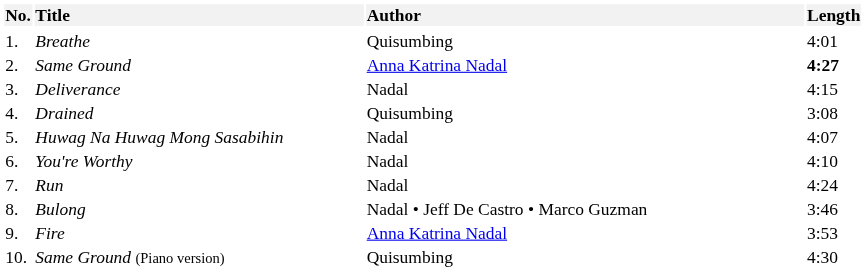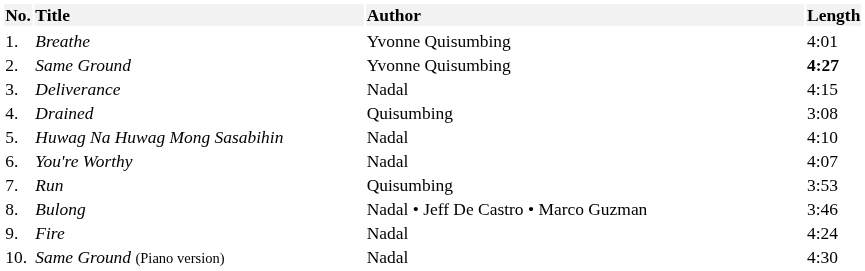Breathe | Author: Quisumbing -> Yvonne Quisumbing
Same Ground | Author: Anna Katrina Nadal -> Yvonne Quisumbing
Huwag Na Huwag Mong Sasabihin | Length: 4:07 -> 4:10
You're Worthy | Length: 4:10 -> 4:07
Run | Author: Nadal -> Quisumbing
Run | Length: 4:24 -> 3:53
Fire | Author: Anna Katrina Nadal -> Nadal
Fire | Length: 3:53 -> 4:24
Same Ground (Piano version) | Author: Quisumbing -> Nadal
